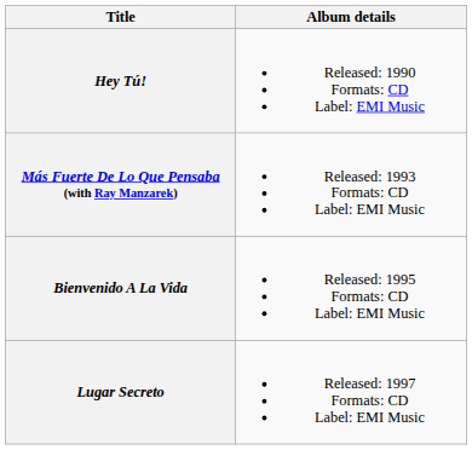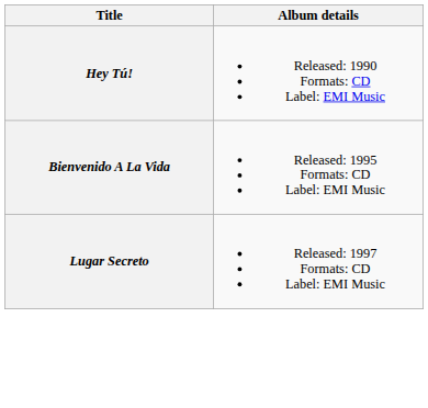- row: Más Fuerte De Lo Que Pensaba (with Ray Manzarek) | Released: 1993 Formats: CD Label: EMI Music
